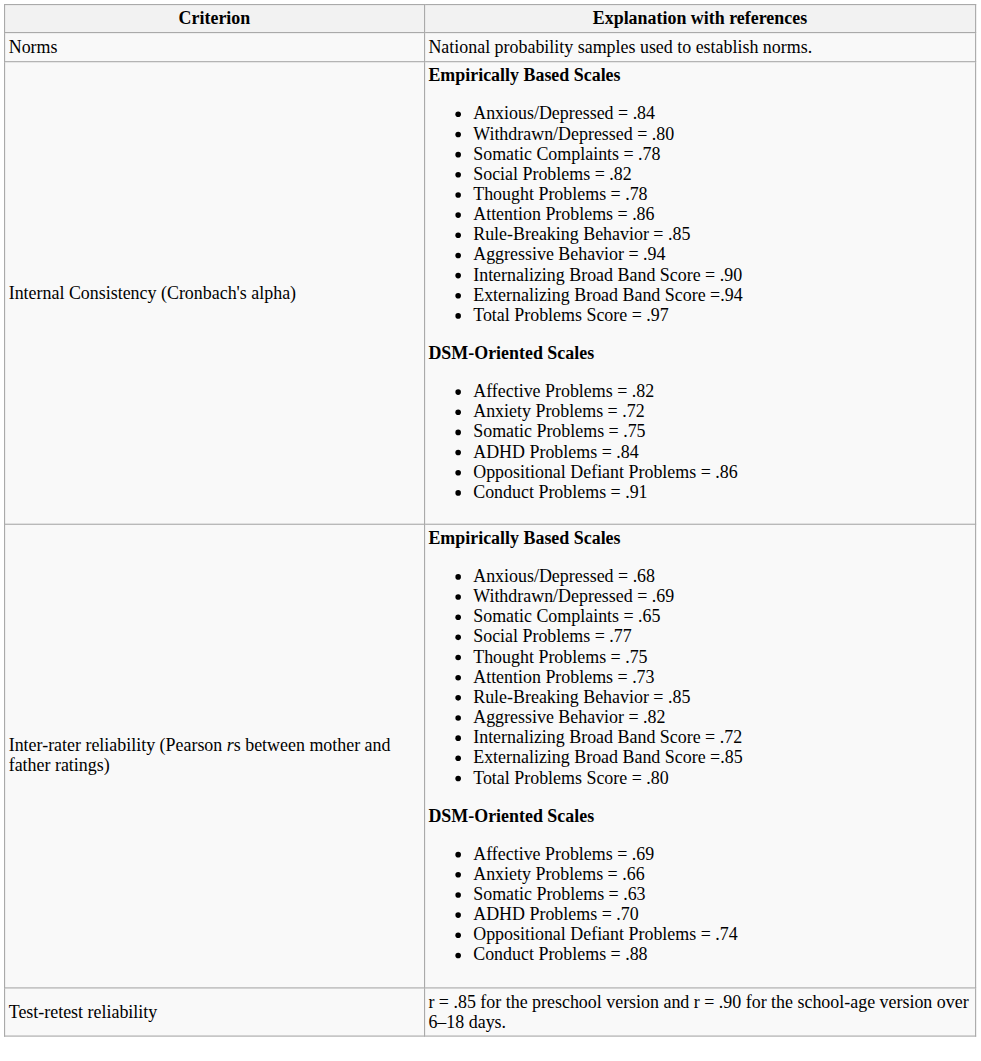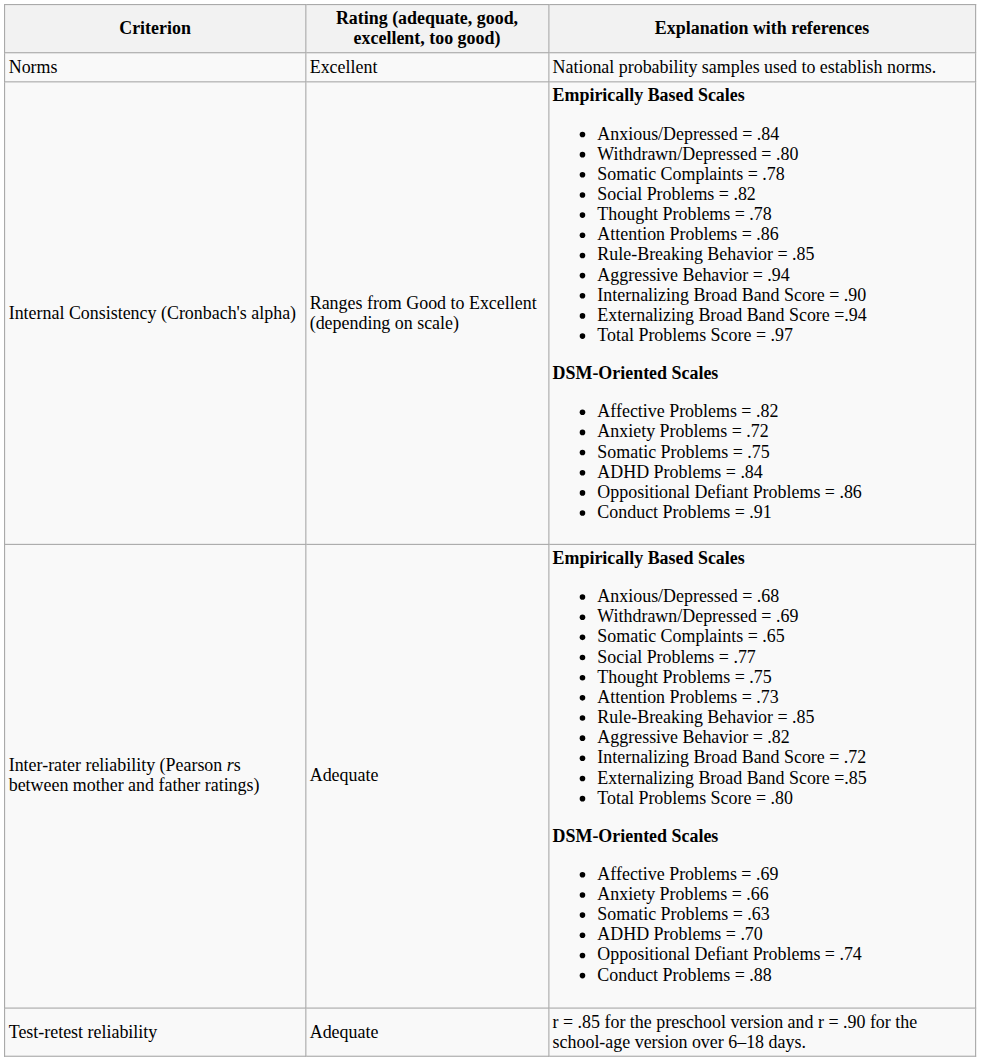+ column: Rating (adequate, good, excellent, too good) | Excellent | Ranges from Good to Excellent (depending on scale) | Adequate | Adequate
